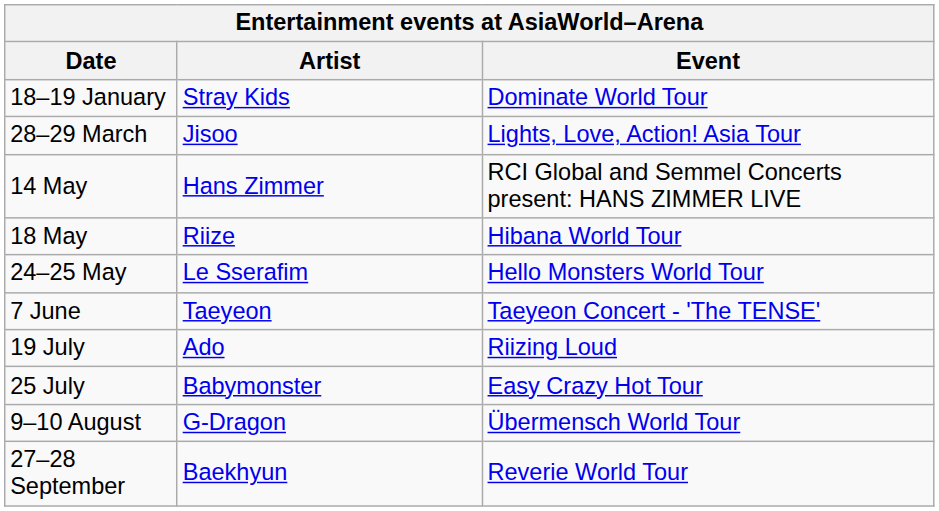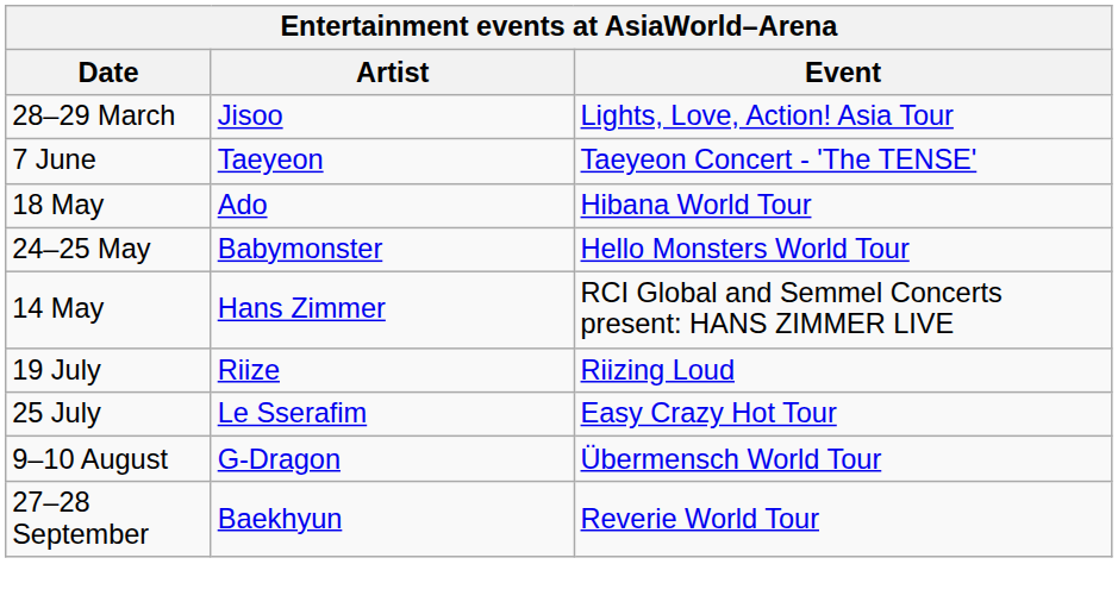- row: 18–19 January | Stray Kids | Dominate World Tour
rows swapped: 14 May <-> 7 June
18 May | Artist: Riize -> Ado
24–25 May | Artist: Le Sserafim -> Babymonster
19 July | Artist: Ado -> Riize
25 July | Artist: Babymonster -> Le Sserafim
